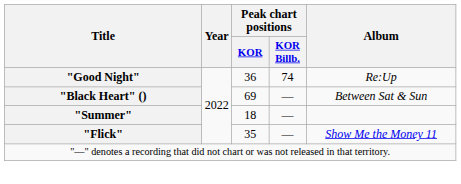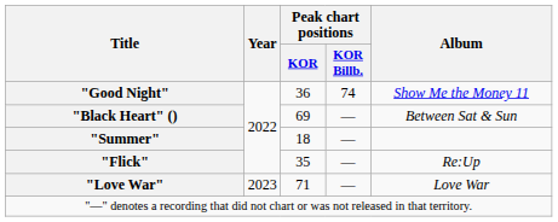"Good Night" | Album: Re:Up -> Show Me the Money 11
"Flick" | Album: Show Me the Money 11 -> Re:Up
+ row: "Love War" | 2023 | 71 | — | Love War
